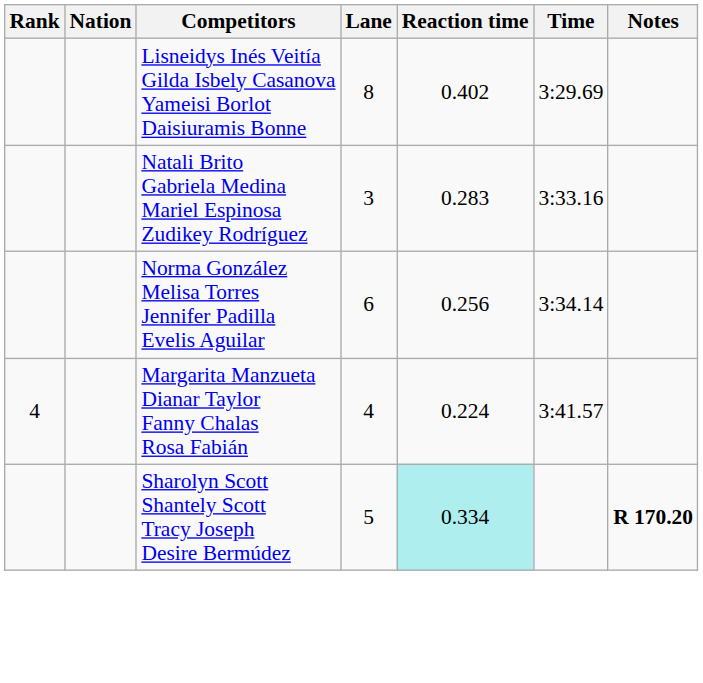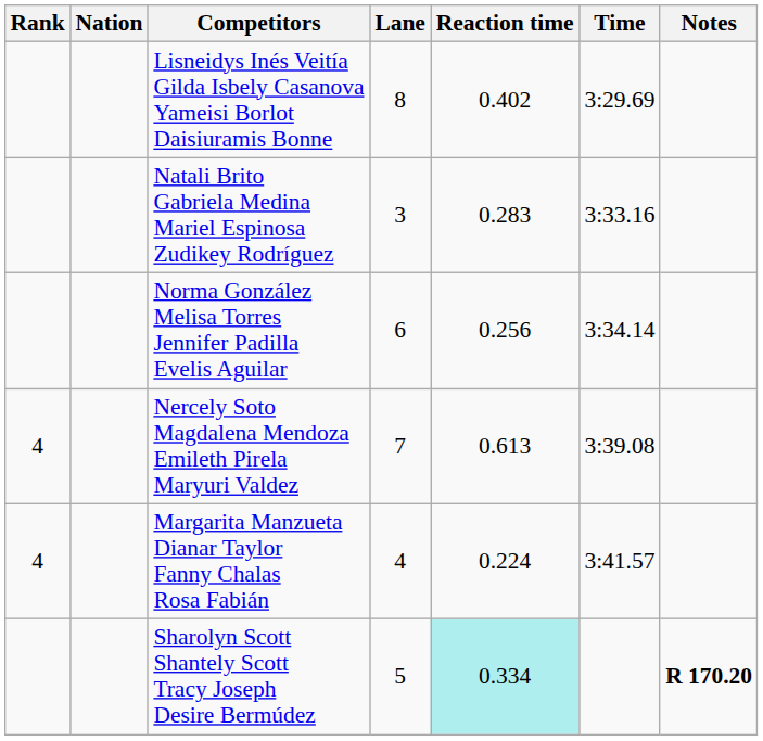+ row: 4 | Nercely Soto Magdalena Mendoza Emileth Pirela Maryuri Valdez | 7 | 0.613 | 3:39.08
